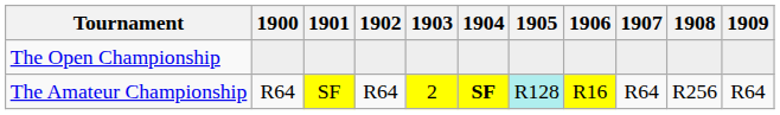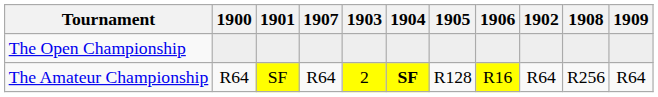columns swapped: 1902 <-> 1907
The Amateur Championship | 1905: paleturquoise background -> no background
